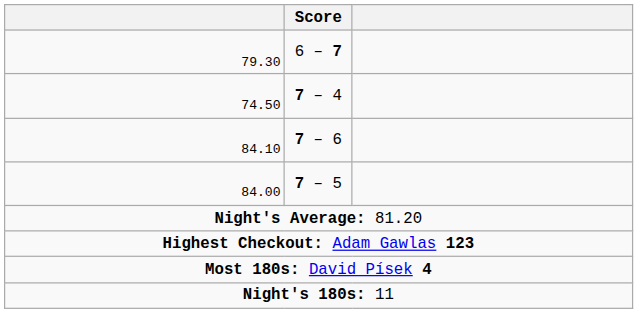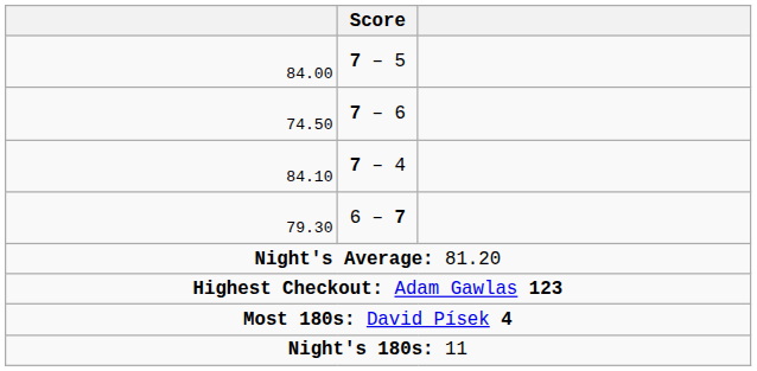rows swapped: 84.00 <-> 79.30
74.50 | Score: 7 – 4 -> 7 – 6
84.10 | Score: 7 – 6 -> 7 – 4
